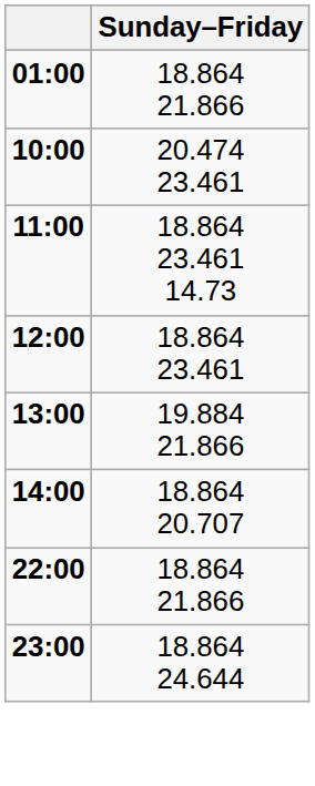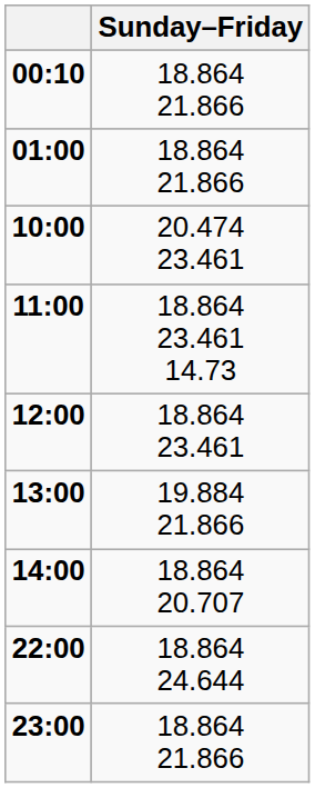+ row: 00:10 | 18.864 21.866
22:00 | Sunday–Friday: 18.864 21.866 -> 18.864 24.644
23:00 | Sunday–Friday: 18.864 24.644 -> 18.864 21.866
